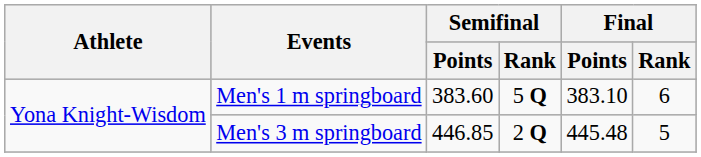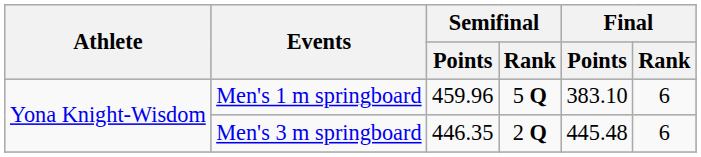Men's 1 m springboard | Semifinal / Points: 383.60 -> 459.96
Men's 3 m springboard | Semifinal / Points: 446.85 -> 446.35
Men's 3 m springboard | Final / Rank: 5 -> 6
